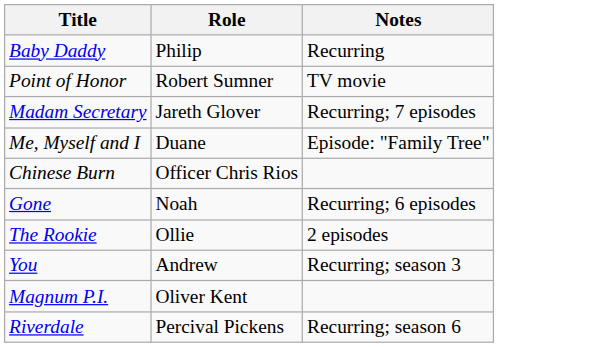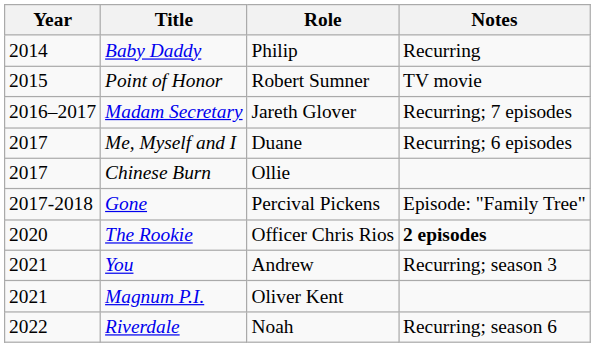+ column: Year | 2014 | 2015 | 2016–2017 | 2017 | 2017 | 2017-2018 | 2020 | 2021 | 2021 | 2022
Me, Myself and I | Notes: Episode: "Family Tree" -> Recurring; 6 episodes
Chinese Burn | Role: Officer Chris Rios -> Ollie
Gone | Role: Noah -> Percival Pickens
Gone | Notes: Recurring; 6 episodes -> Episode: "Family Tree"
The Rookie | Role: Ollie -> Officer Chris Rios
The Rookie | Notes: normal -> bold
Riverdale | Role: Percival Pickens -> Noah
